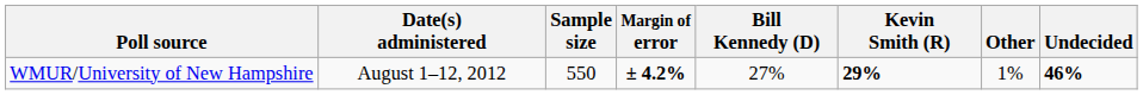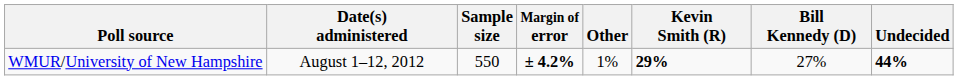columns swapped: Bill Kennedy (D) <-> Other
WMUR/University of New Hampshire | Undecided: 46% -> 44%
